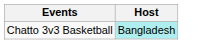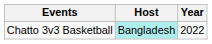+ column: Year | 2022
